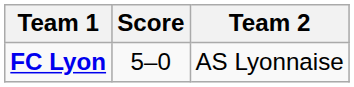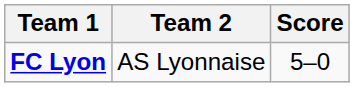columns swapped: Score <-> Team 2
